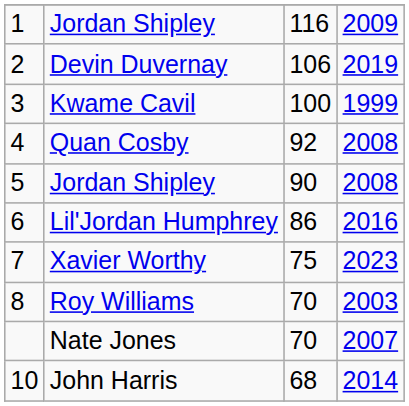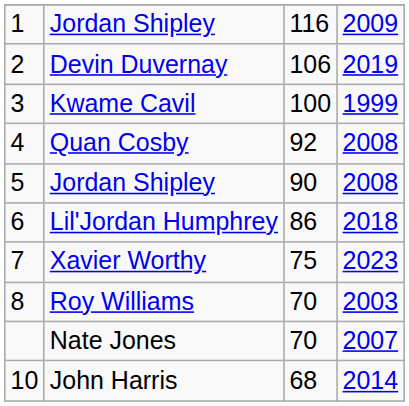Lil'Jordan Humphrey | column 4: 2016 -> 2018
